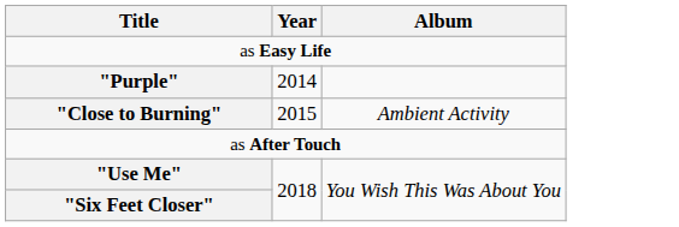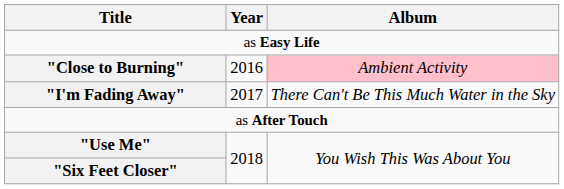- row: "Purple" | 2014
"Close to Burning" | Year: 2015 -> 2016
"Close to Burning" | Album: no background -> pink background
+ row: "I'm Fading Away" | 2017 | There Can't Be This Much Water in the Sky
